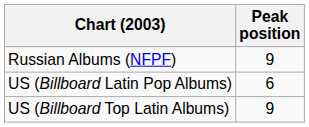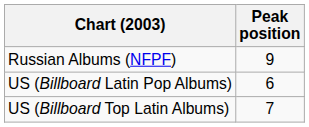US (Billboard Top Latin Albums) | Peak position: 9 -> 7
